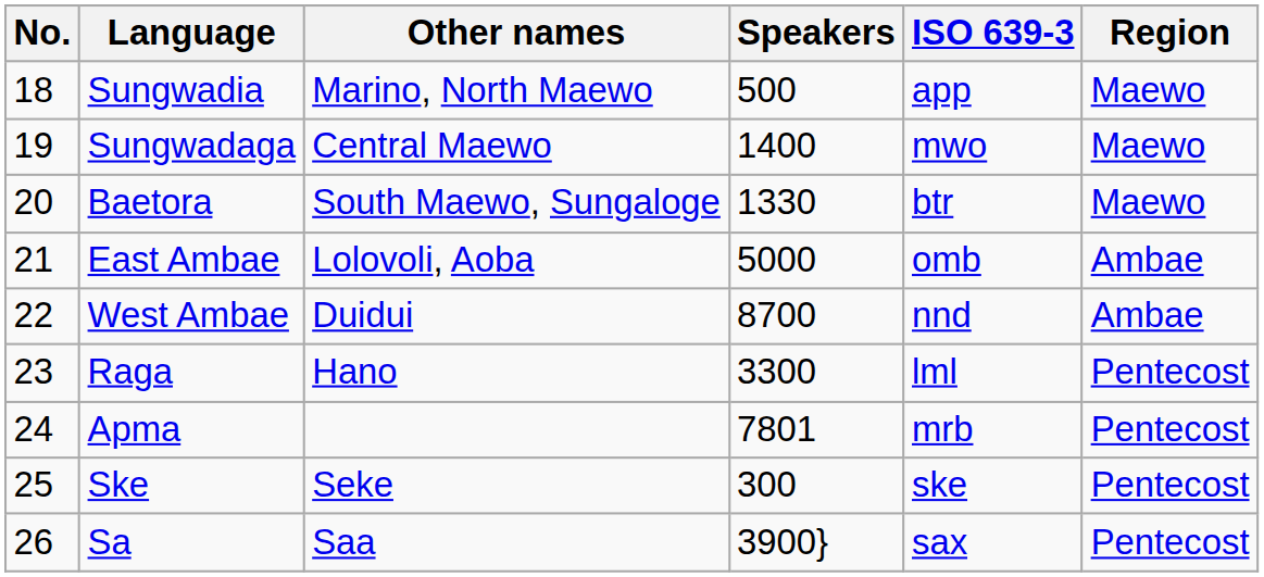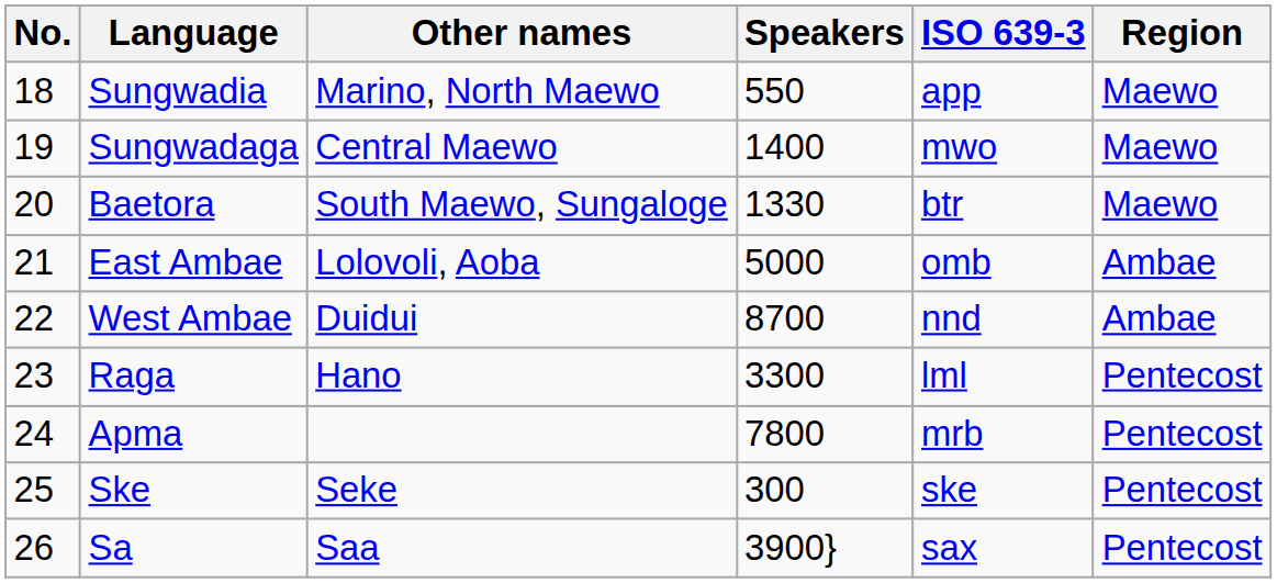Sungwadia | Speakers: 500 -> 550
Apma | Speakers: 7801 -> 7800
